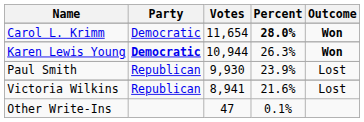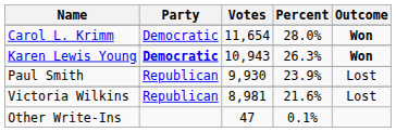Carol L. Krimm | Percent: bold -> normal
Karen Lewis Young | Votes: 10,944 -> 10,943
Victoria Wilkins | Votes: 8,941 -> 8,981
